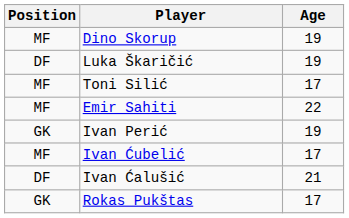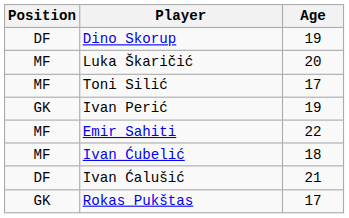Dino Skorup | Position: MF -> DF
Luka Škaričić | Position: DF -> MF
Luka Škaričić | Age: 19 -> 20
rows swapped: Ivan Perić <-> Emir Sahiti
Ivan Ćubelić | Age: 17 -> 18
